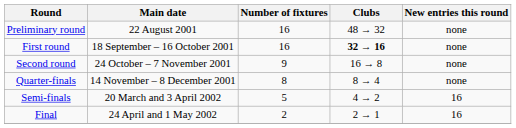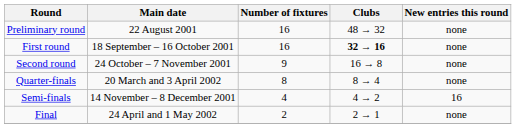Quarter-finals | Main date: 14 November – 8 December 2001 -> 20 March and 3 April 2002
Semi-finals | Main date: 20 March and 3 April 2002 -> 14 November – 8 December 2001
Semi-finals | Number of fixtures: 5 -> 4
Final | New entries this round: 16 -> none
